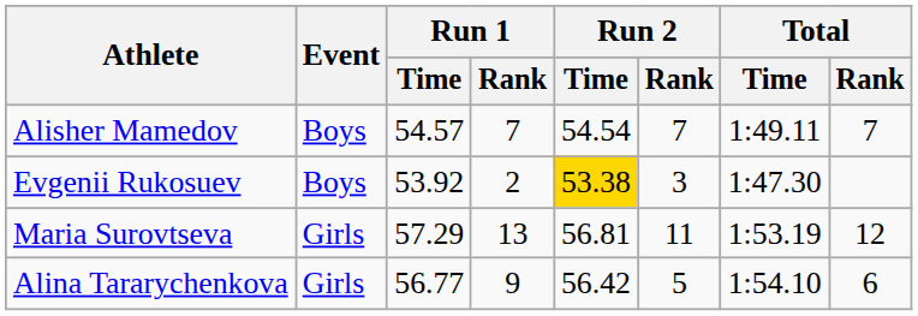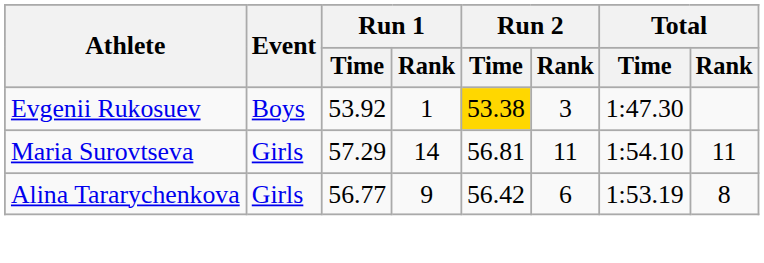- row: Alisher Mamedov | Boys | 54.57 | 7 | 54.54 | 7 | 1:49.11 | 7
Evgenii Rukosuev | Run 1 / Rank: 2 -> 1
Maria Surovtseva | Run 1 / Rank: 13 -> 14
Maria Surovtseva | Total / Time: 1:53.19 -> 1:54.10
Maria Surovtseva | Total / Rank: 12 -> 11
Alina Tararychenkova | Run 2 / Rank: 5 -> 6
Alina Tararychenkova | Total / Time: 1:54.10 -> 1:53.19
Alina Tararychenkova | Total / Rank: 6 -> 8
